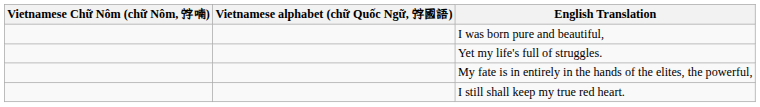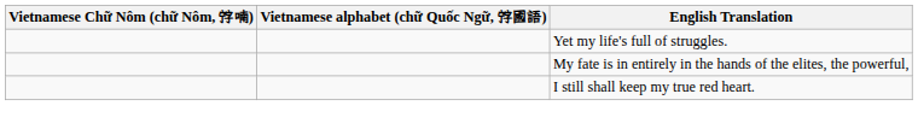- row: I was born pure and beautiful,
